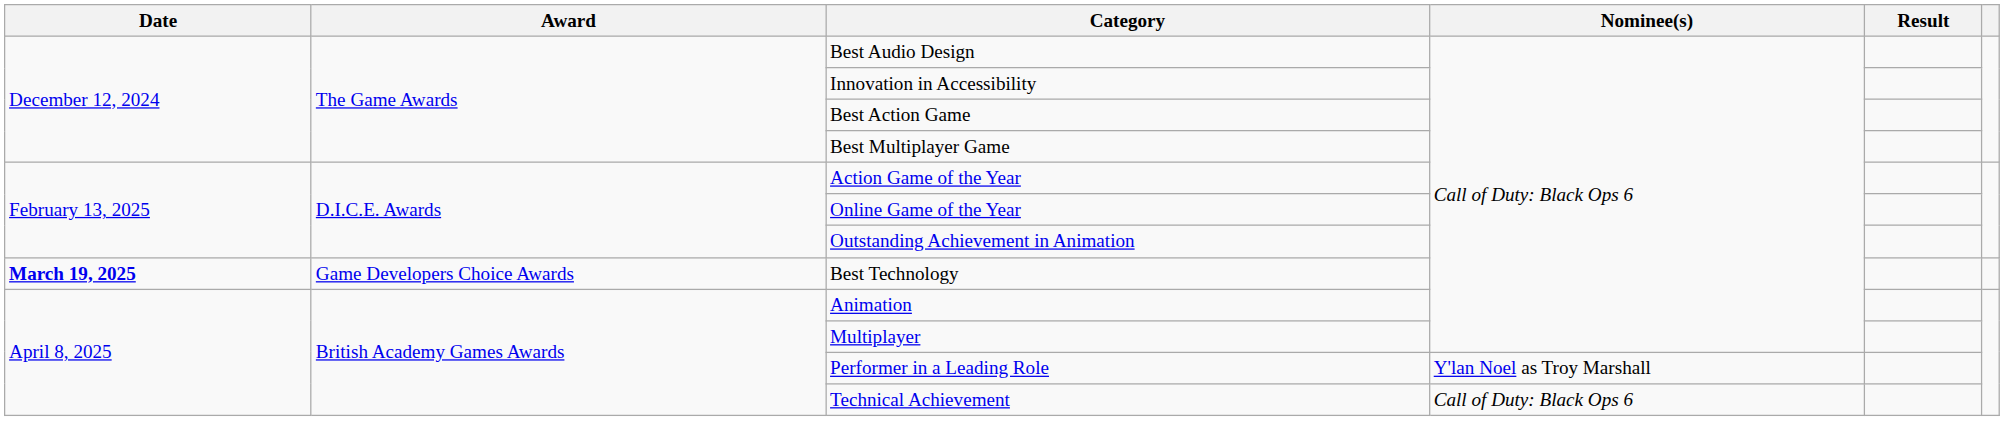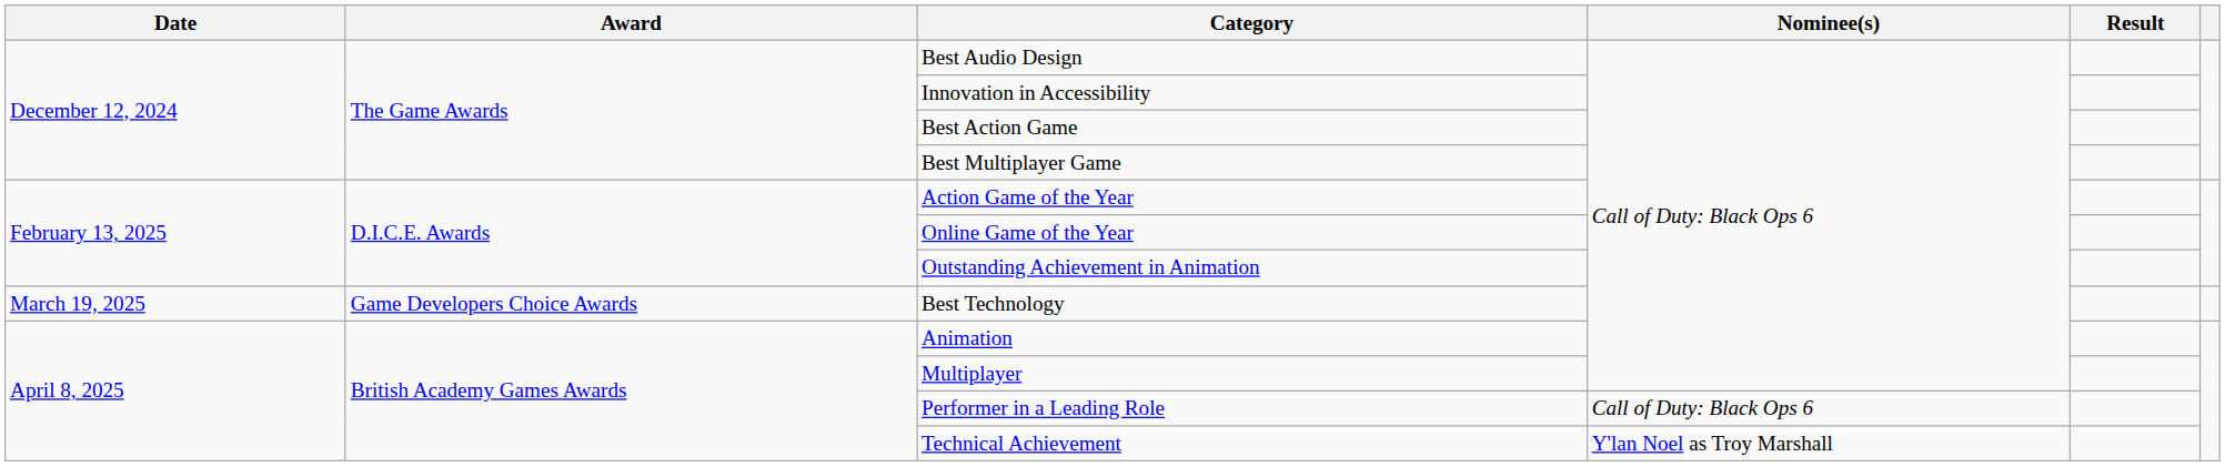Best Technology | Date: bold -> normal
Performer in a Leading Role | Nominee(s): Y'lan Noel as Troy Marshall -> Call of Duty: Black Ops 6
Technical Achievement | Nominee(s): Call of Duty: Black Ops 6 -> Y'lan Noel as Troy Marshall
